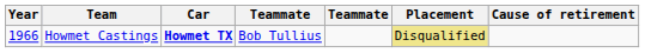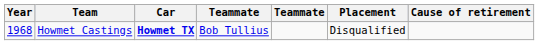Howmet Castings | Year: 1966 -> 1968
Howmet Castings | Placement: khaki background -> no background
